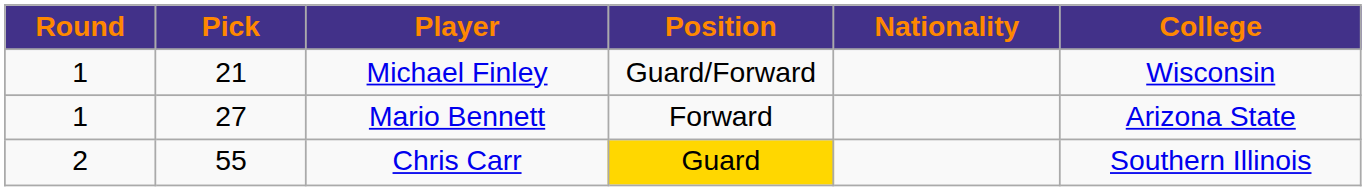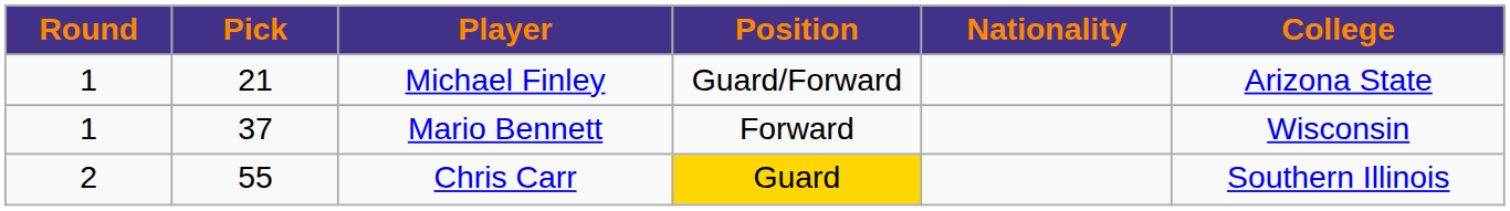Michael Finley | College: Wisconsin -> Arizona State
Mario Bennett | Pick: 27 -> 37
Mario Bennett | College: Arizona State -> Wisconsin
